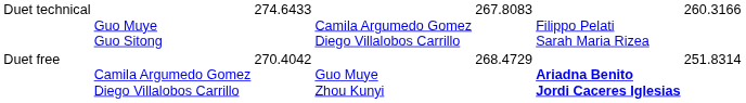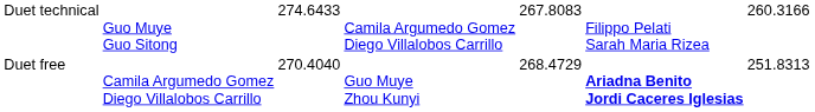Duet free | column 3: 270.4042 -> 270.4040
Duet free | column 7: 251.8314 -> 251.8313
